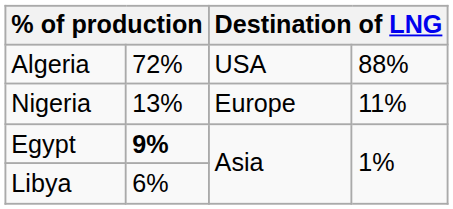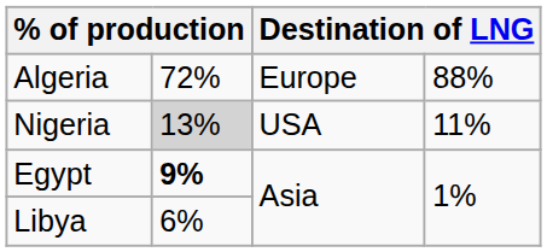Algeria | column 3: USA -> Europe
Nigeria | column 2: no background -> lightgrey background
Nigeria | column 3: Europe -> USA
